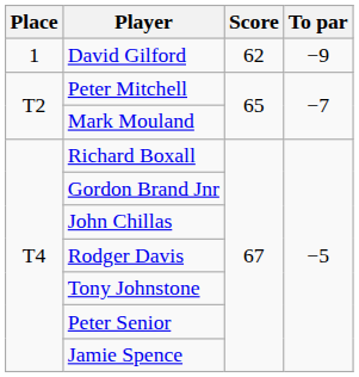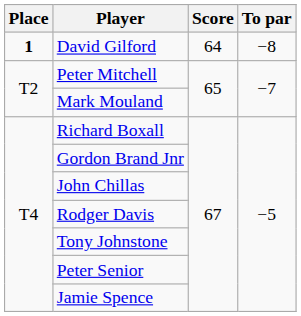David Gilford | Place: normal -> bold
David Gilford | Score: 62 -> 64
David Gilford | To par: −9 -> −8
